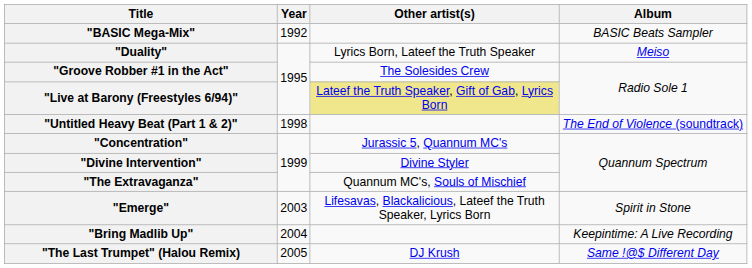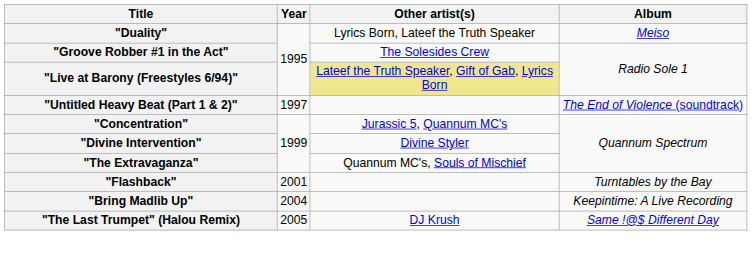- row: "BASIC Mega-Mix" | 1992 | BASIC Beats Sampler
"Untitled Heavy Beat (Part 1 & 2)" | Year: 1998 -> 1997
+ row: "Flashback" | 2001 | Turntables by the Bay
- row: "Emerge" | 2003 | Lifesavas, Blackalicious, Lateef the Truth Speaker, Lyrics Born | Spirit in Stone
